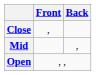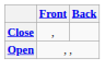- row: Mid | ,
